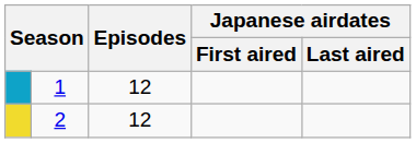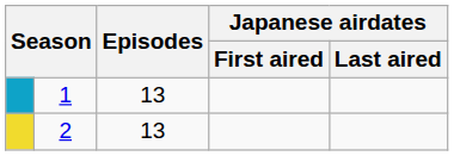1 | Episodes: 12 -> 13
2 | Episodes: 12 -> 13
